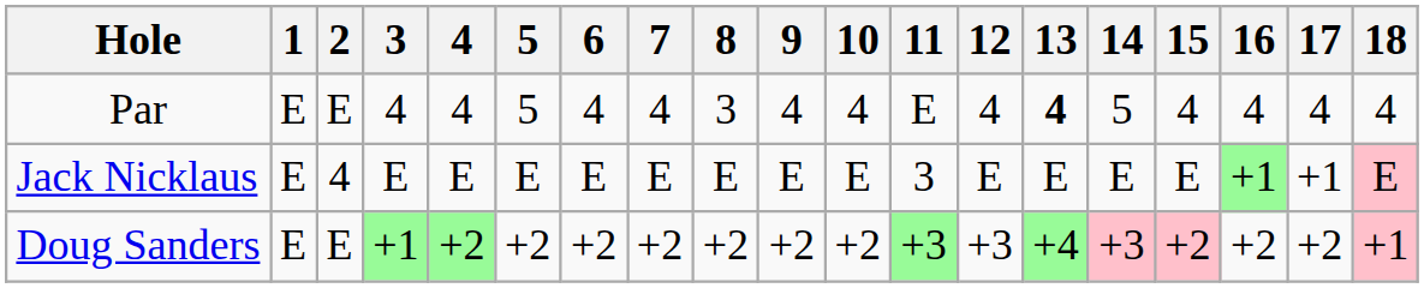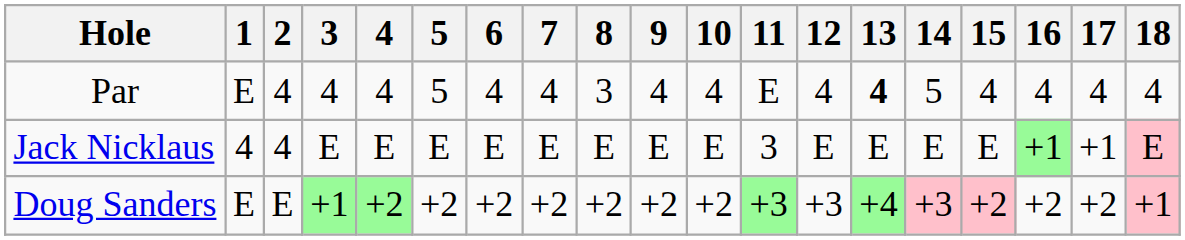Par | 2: E -> 4
Jack Nicklaus | 1: E -> 4
